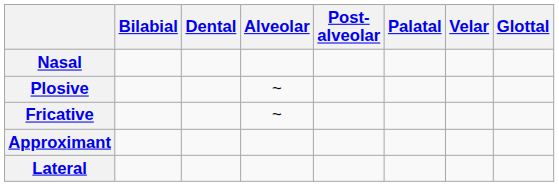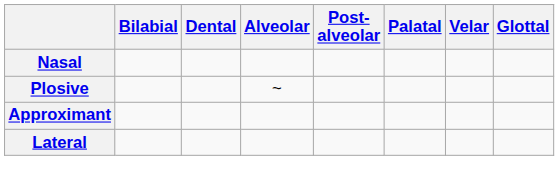- row: Fricative | ~
